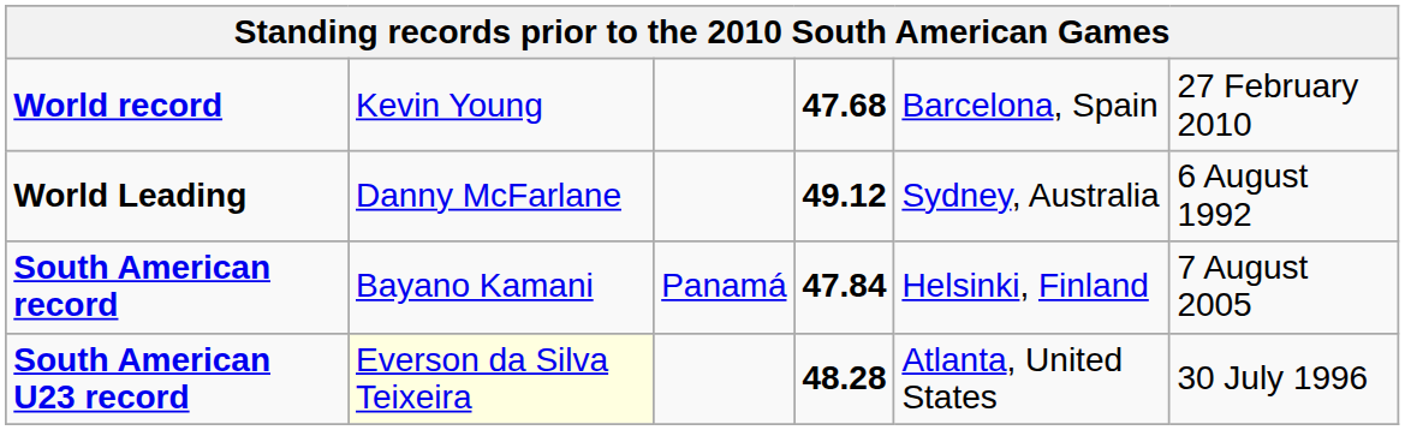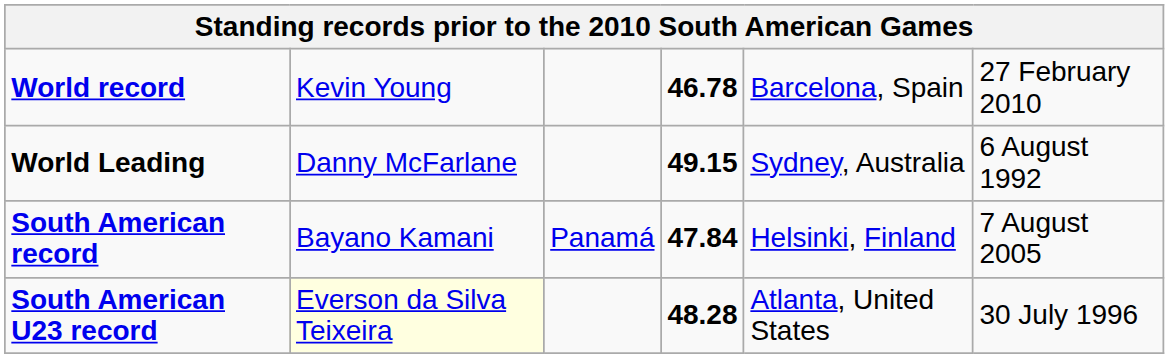World record | column 4: 47.68 -> 46.78
World Leading | column 4: 49.12 -> 49.15
